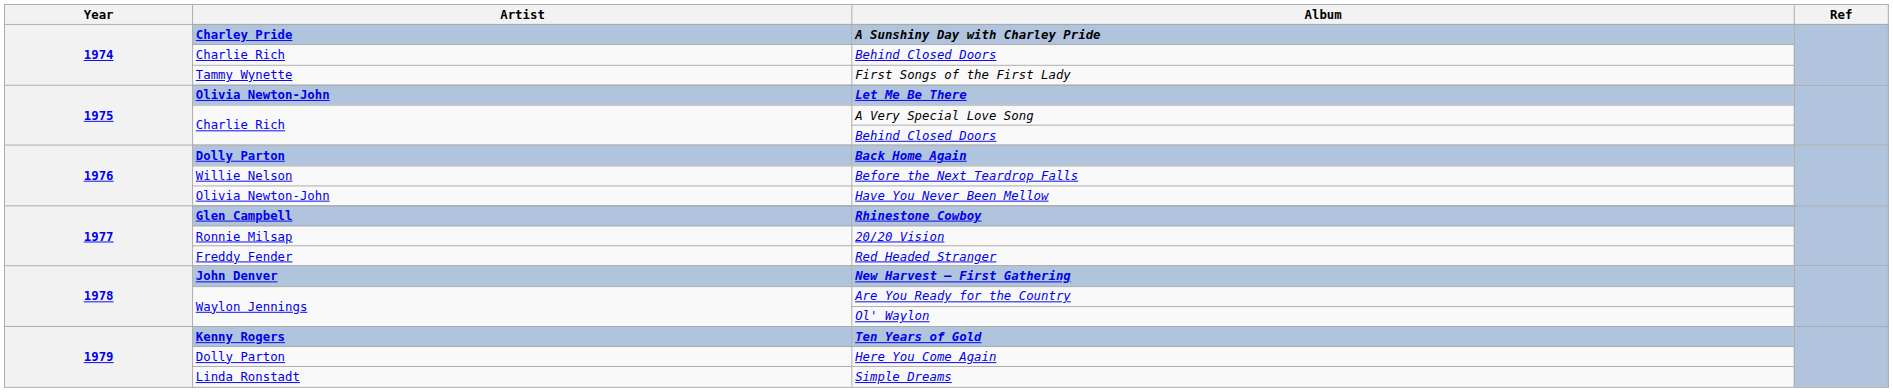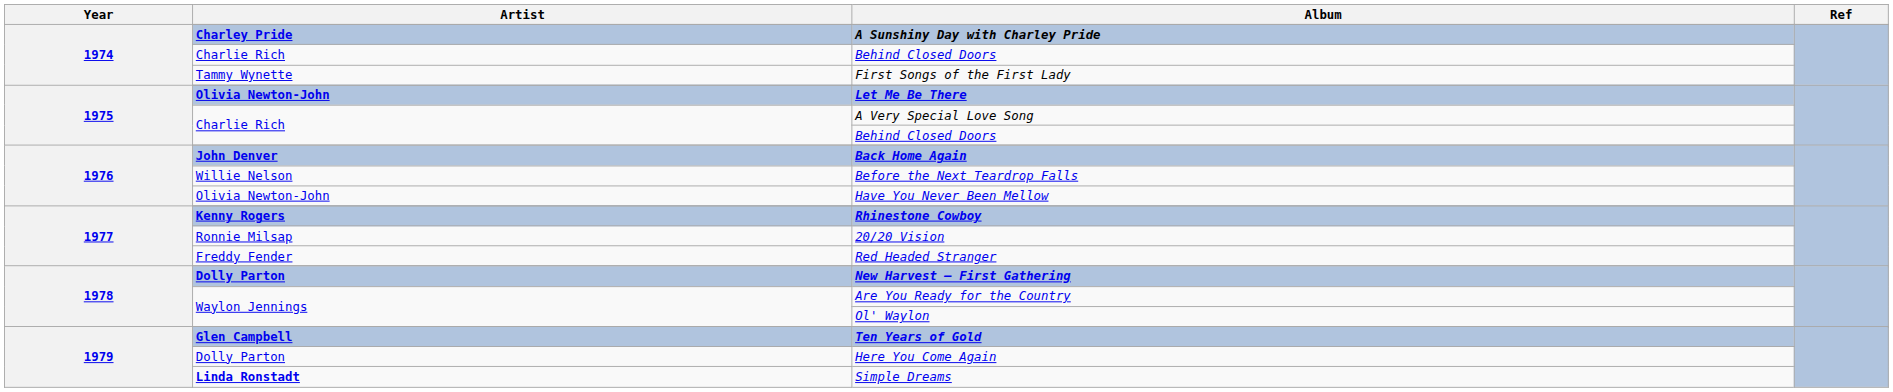Back Home Again | Artist: Dolly Parton -> John Denver
Rhinestone Cowboy | Artist: Glen Campbell -> Kenny Rogers
New Harvest – First Gathering | Artist: John Denver -> Dolly Parton
Ten Years of Gold | Artist: Kenny Rogers -> Glen Campbell
Simple Dreams | Artist: normal -> bold
